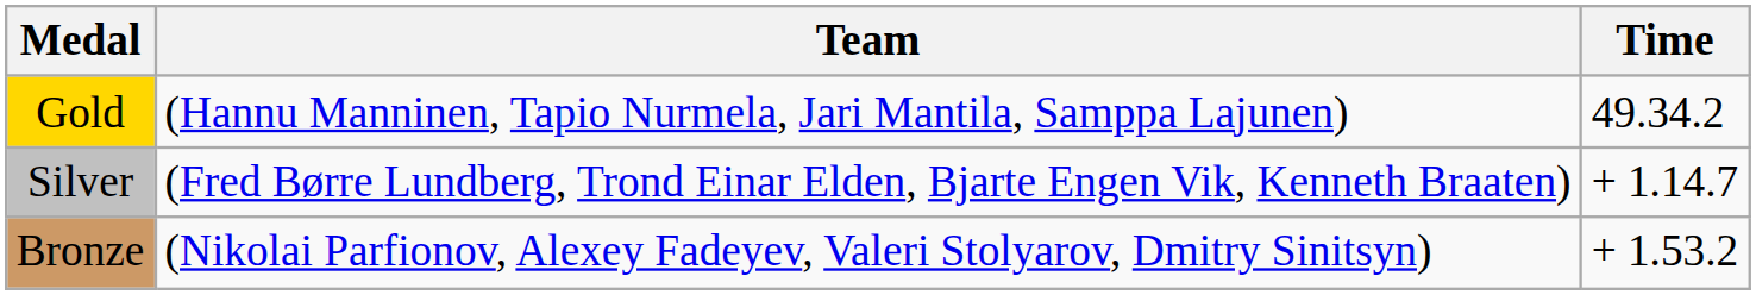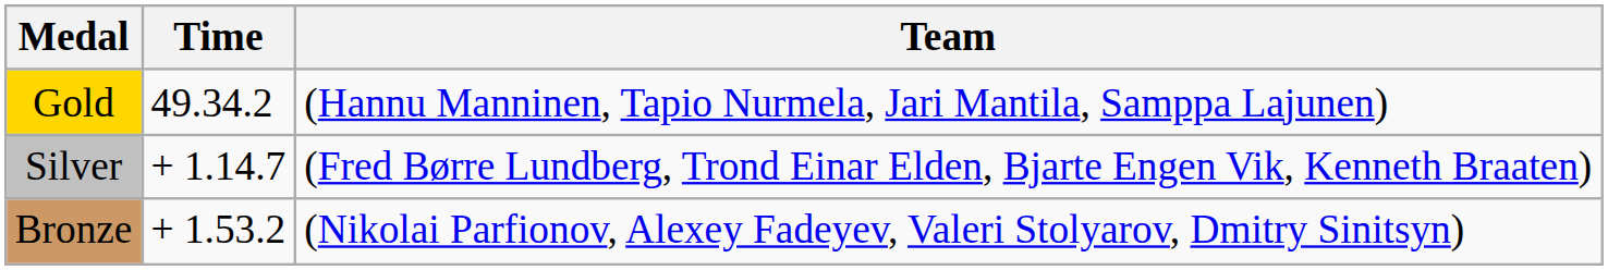columns swapped: Team <-> Time
